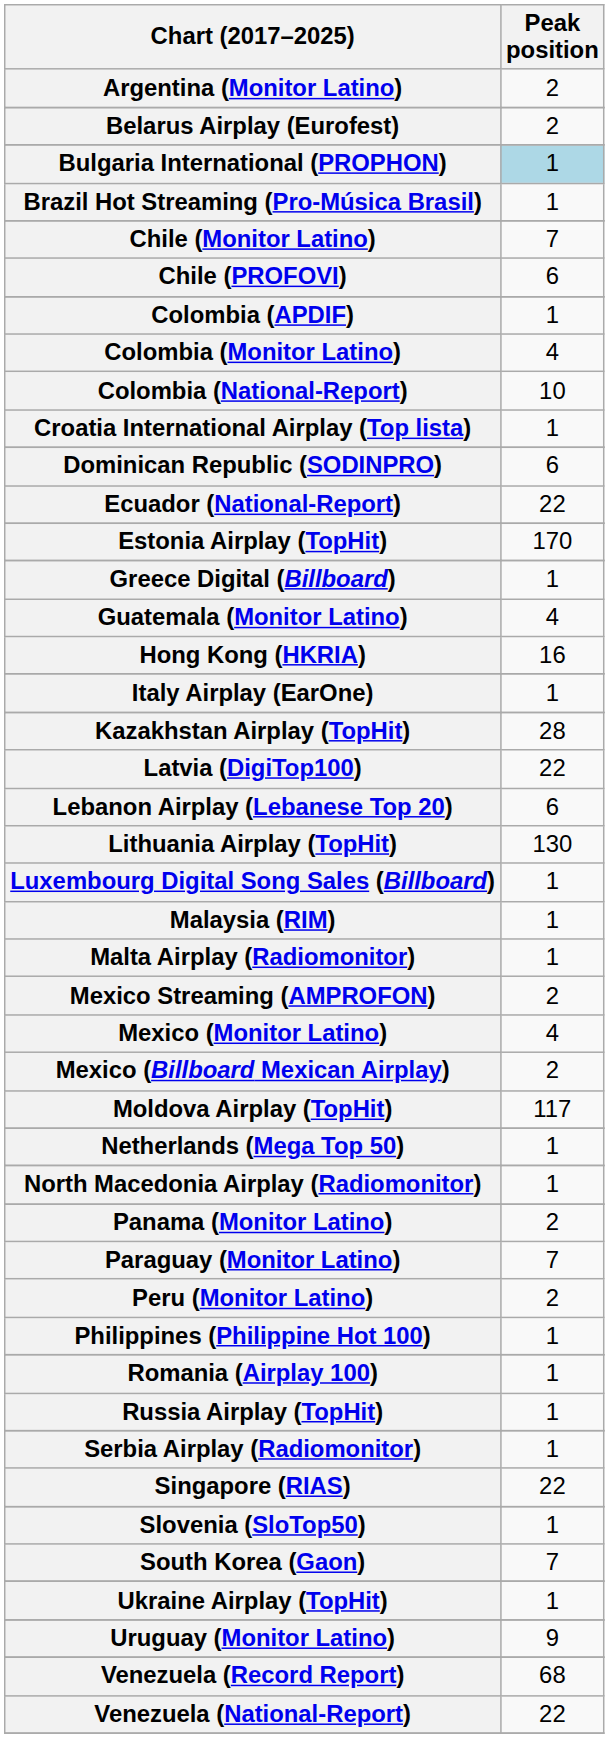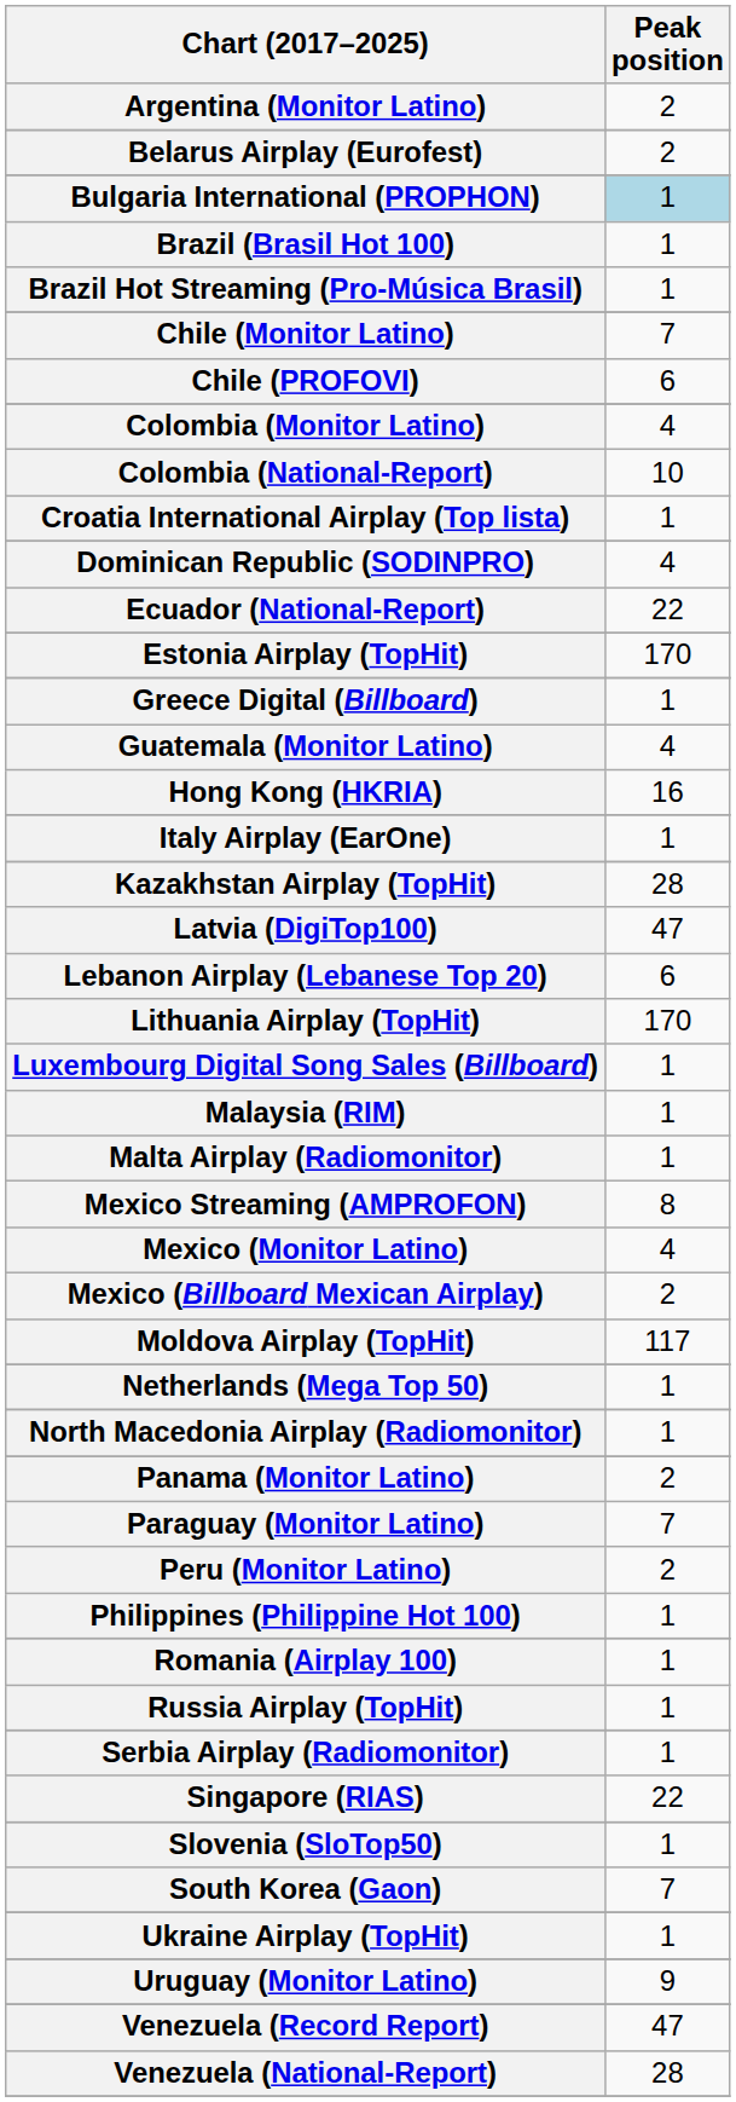+ row: Brazil (Brasil Hot 100) | 1
- row: Colombia (APDIF) | 1
Dominican Republic (SODINPRO) | Peak position: 6 -> 4
Latvia (DigiTop100) | Peak position: 22 -> 47
Lithuania Airplay (TopHit) | Peak position: 130 -> 170
Mexico Streaming (AMPROFON) | Peak position: 2 -> 8
Venezuela (Record Report) | Peak position: 68 -> 47
Venezuela (National-Report) | Peak position: 22 -> 28
